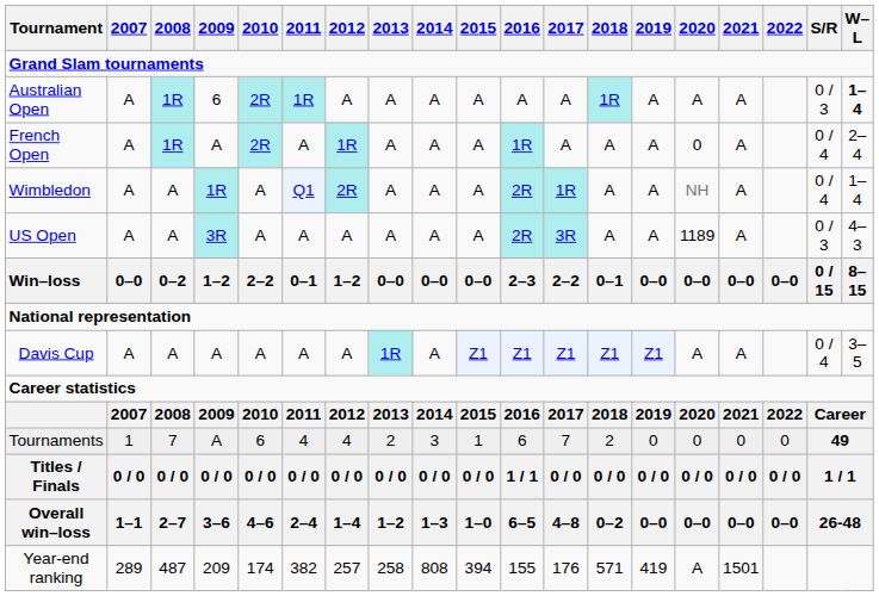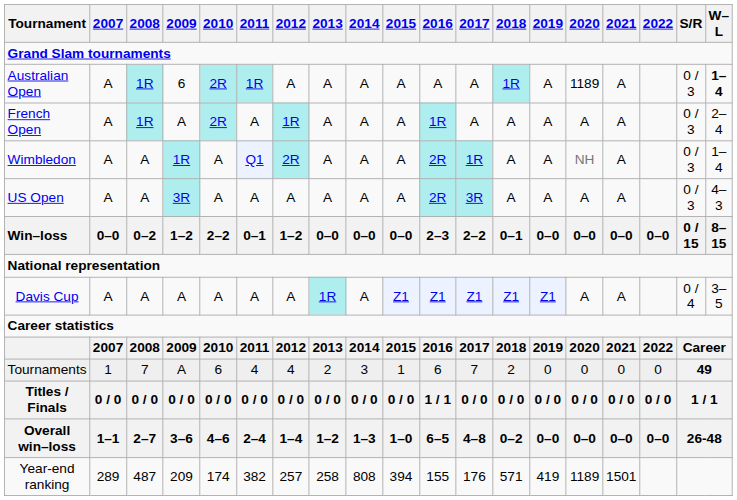Australian Open | 2020: A -> 1189
French Open | 2020: 0 -> A
French Open | S/R: 0 / 4 -> 0 / 3
Wimbledon | S/R: 0 / 4 -> 0 / 3
US Open | 2020: 1189 -> A
Year-end ranking | 2020: A -> 1189
